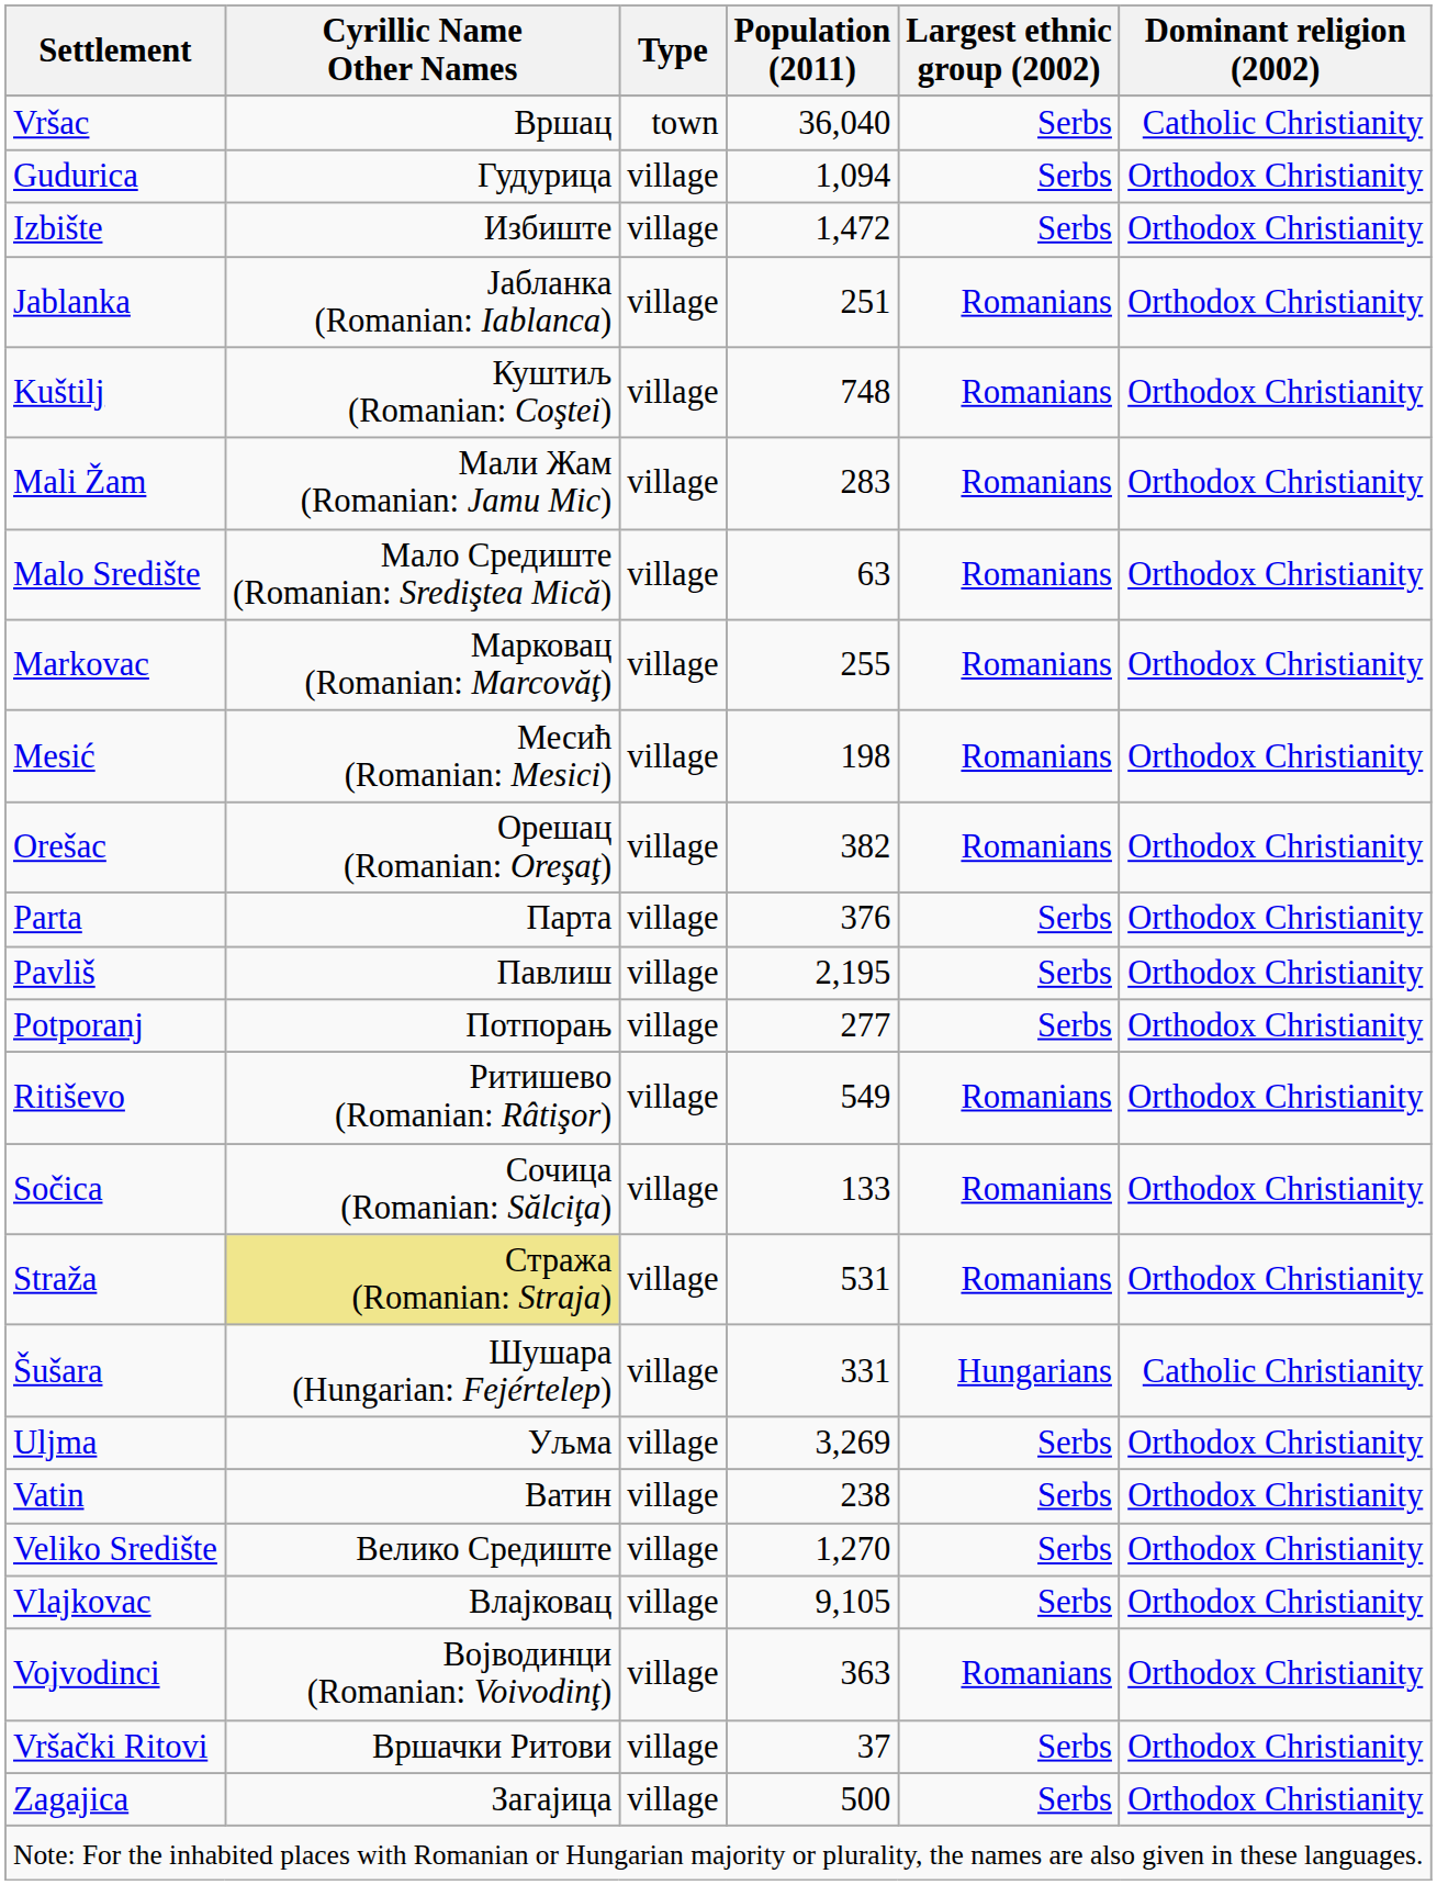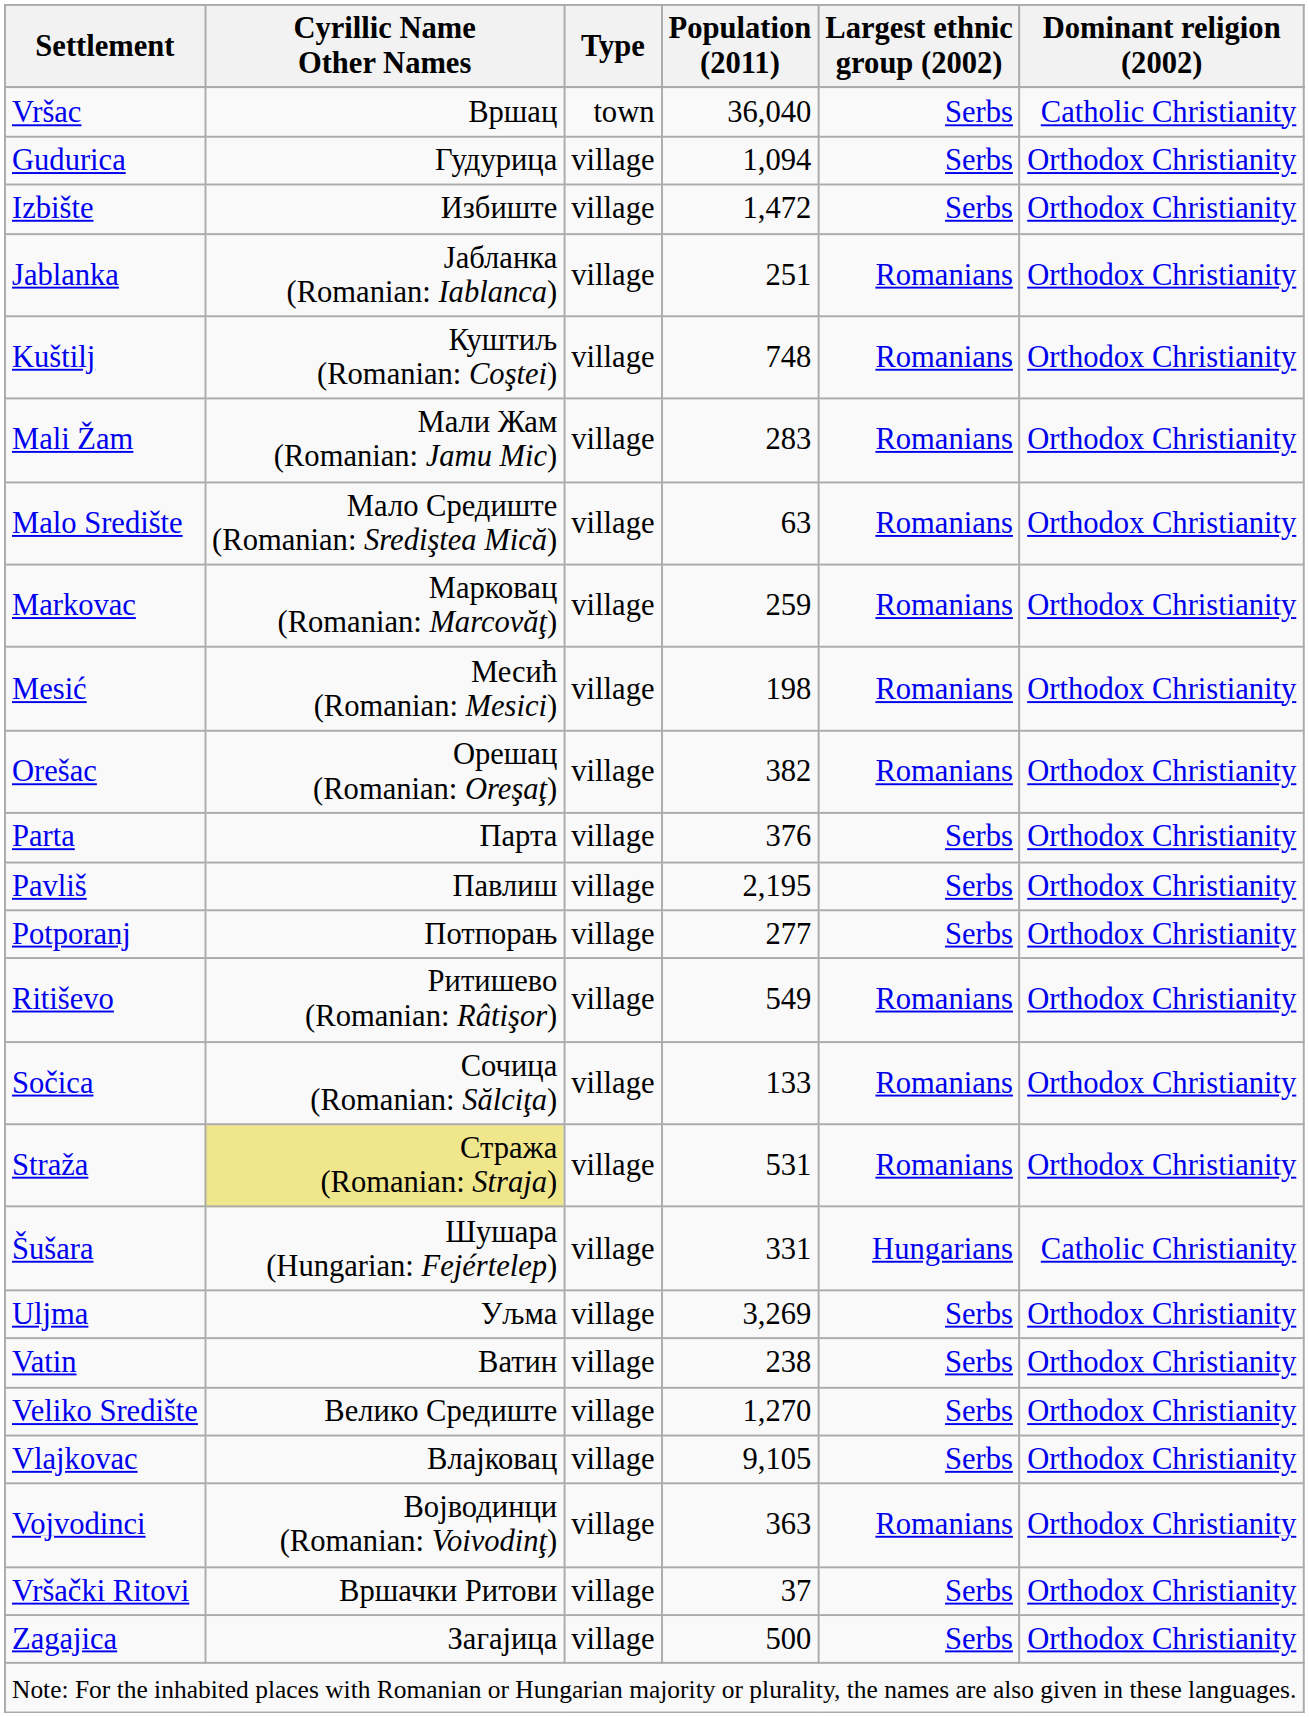Markovac | Population (2011): 255 -> 259
